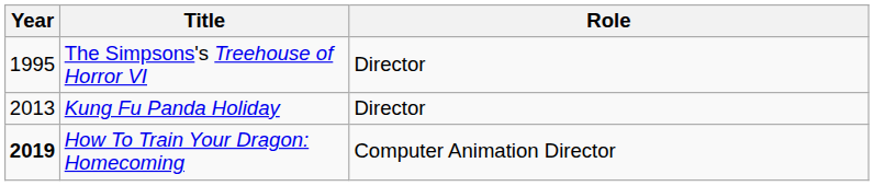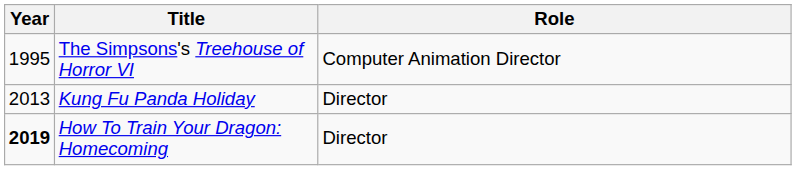The Simpsons's Treehouse of Horror VI | Role: Director -> Computer Animation Director
How To Train Your Dragon: Homecoming | Role: Computer Animation Director -> Director
